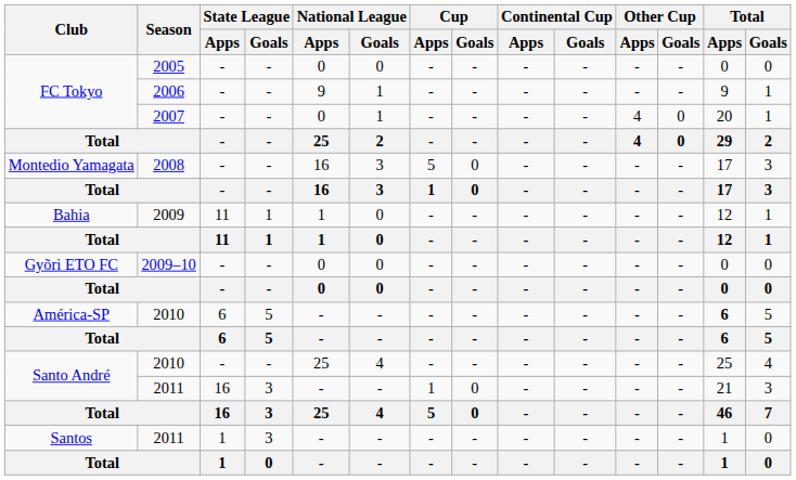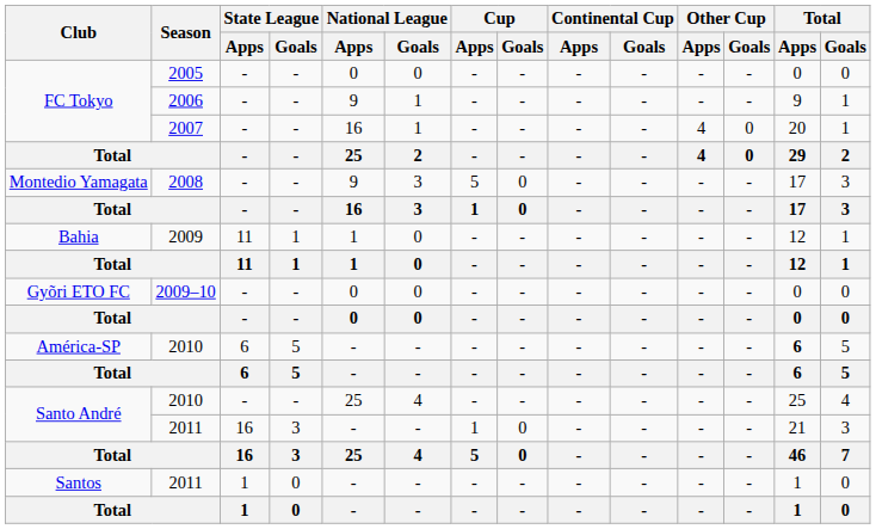2007 | National League / Apps: 0 -> 16
2008 | National League / Apps: 16 -> 9
Santos / 2011 | State League / Goals: 3 -> 0
